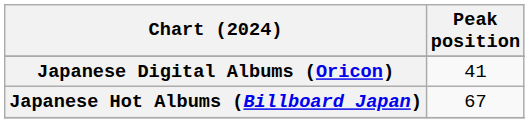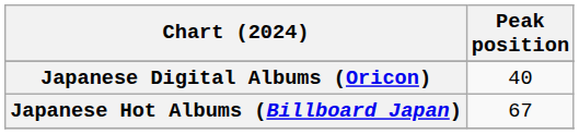Japanese Digital Albums (Oricon) | Peak position: 41 -> 40
